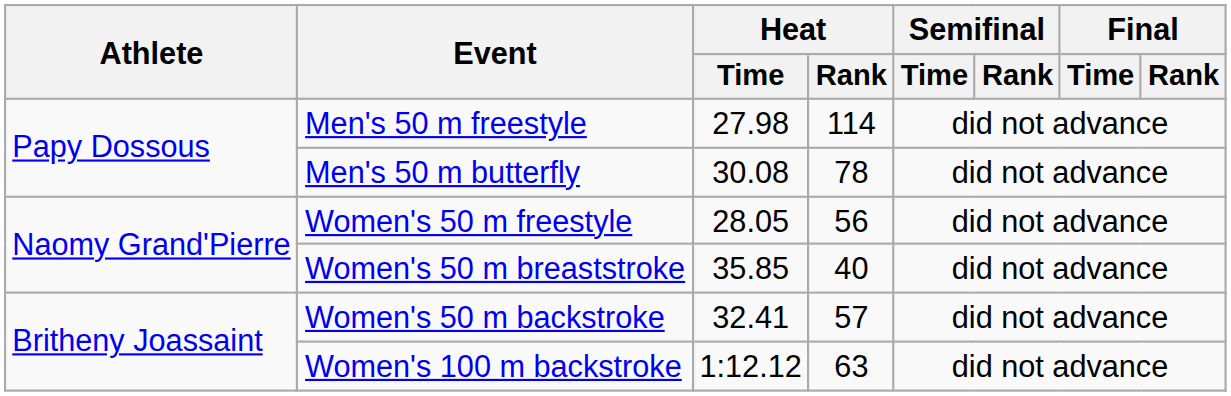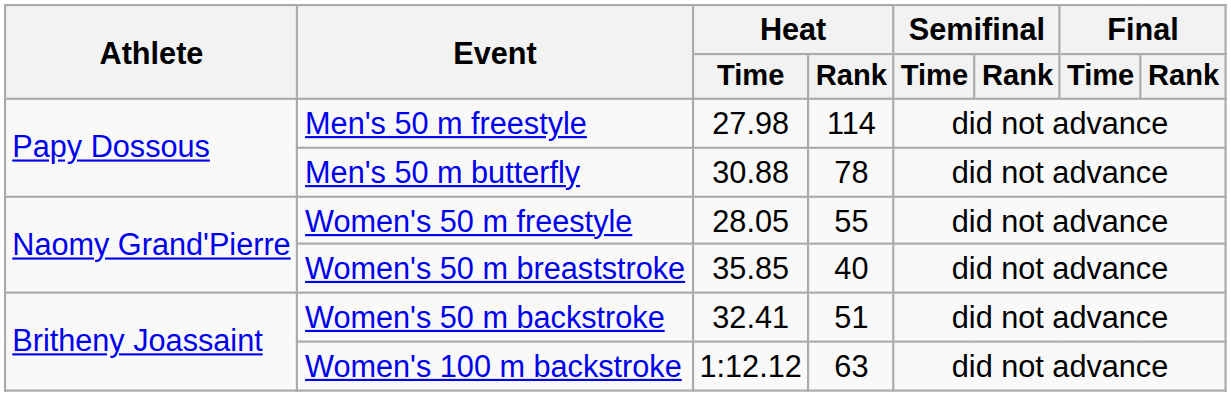Men's 50 m butterfly | Heat / Time: 30.08 -> 30.88
Women's 50 m freestyle | Heat / Rank: 56 -> 55
Women's 50 m backstroke | Heat / Rank: 57 -> 51
